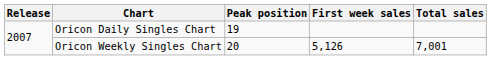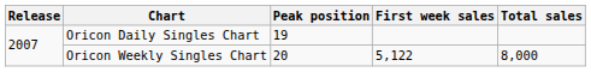Oricon Weekly Singles Chart | First week sales: 5,126 -> 5,122
Oricon Weekly Singles Chart | Total sales: 7,001 -> 8,000
